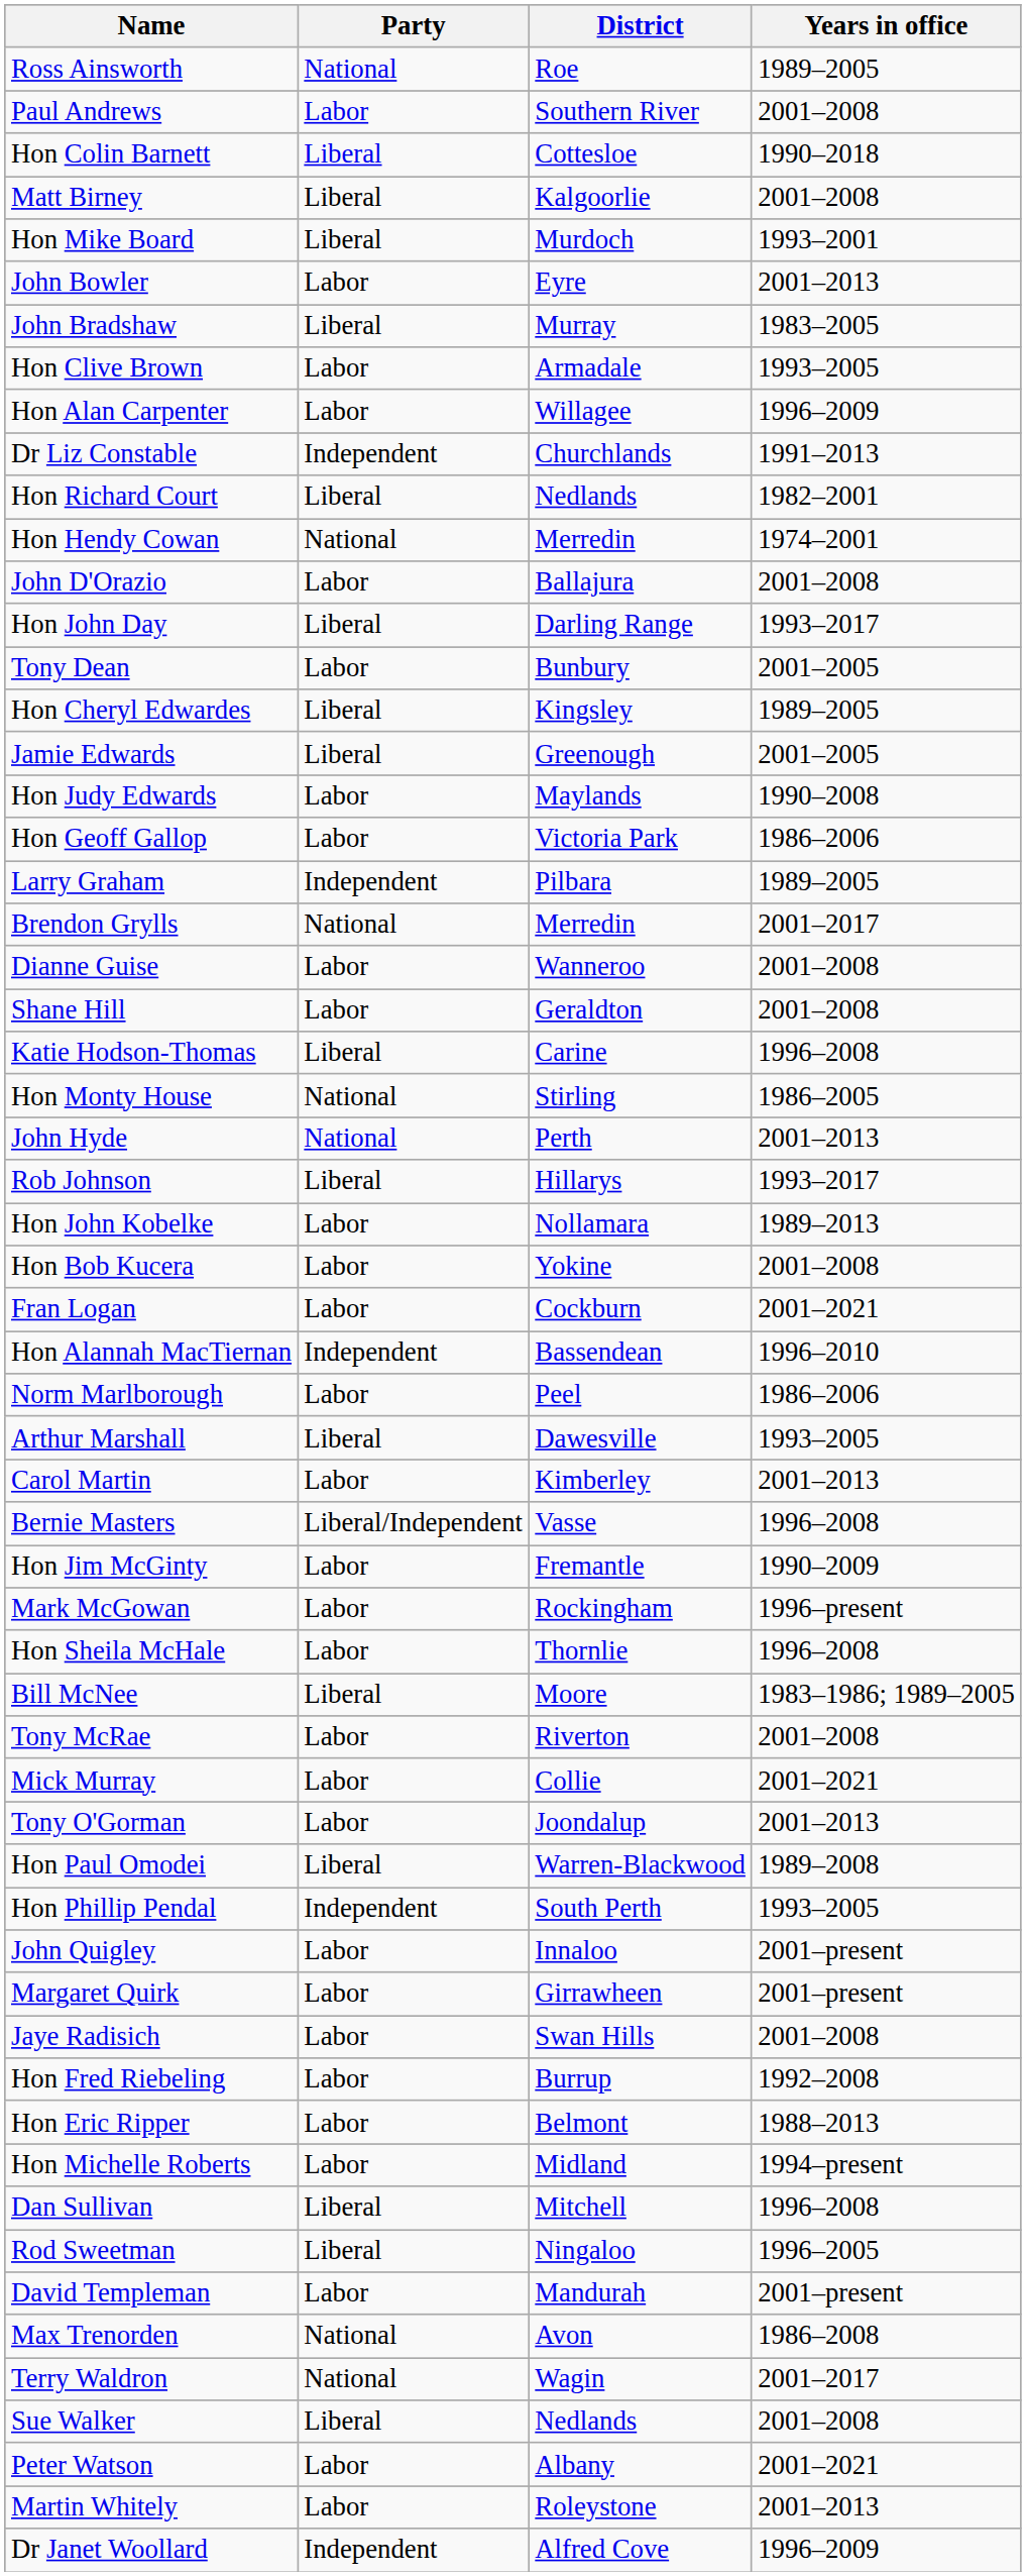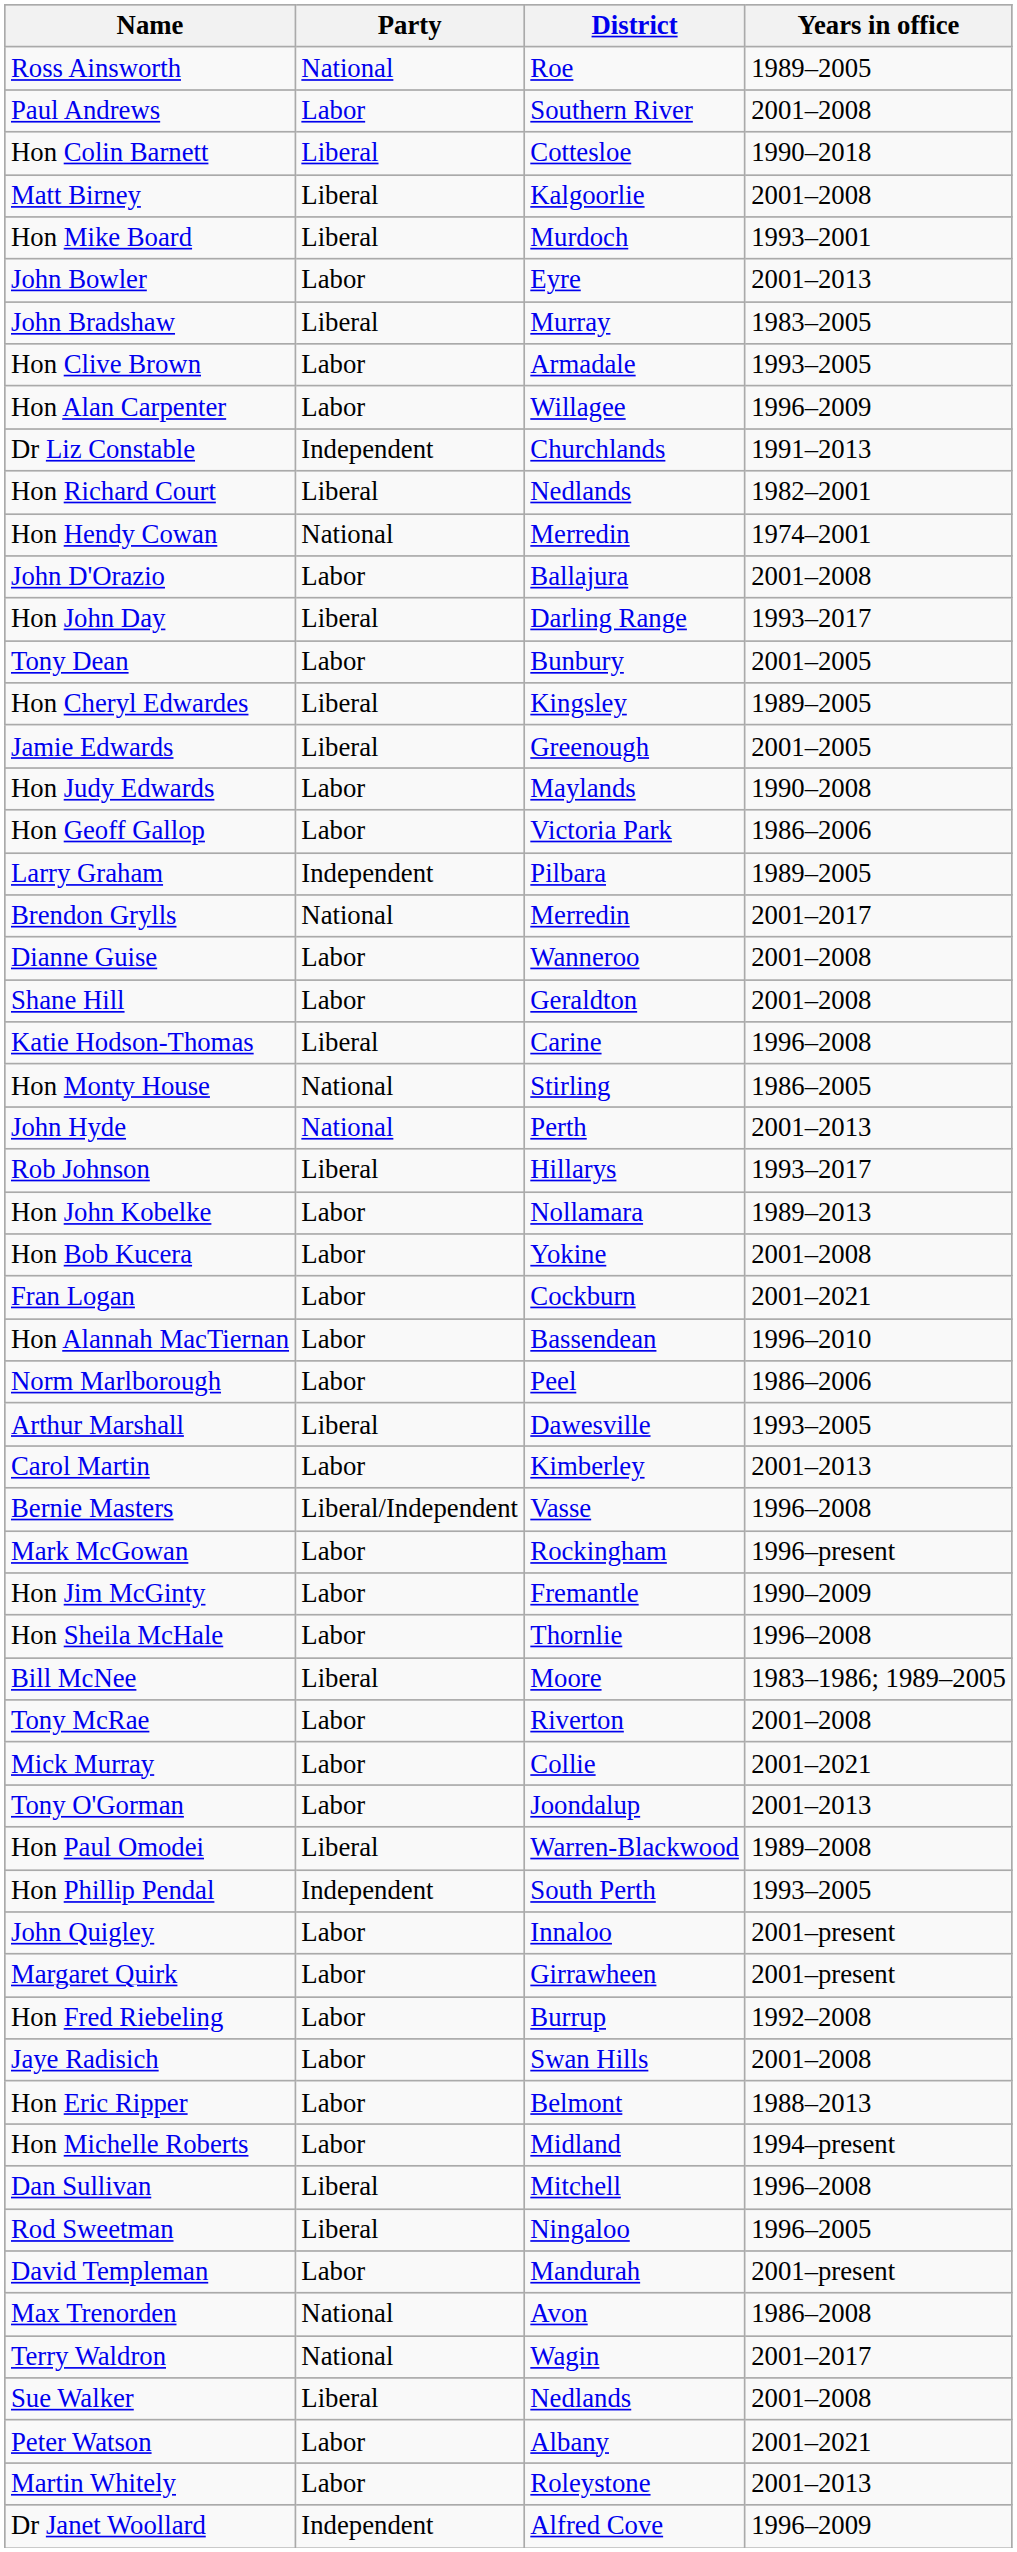Hon Alannah MacTiernan | Party: Independent -> Labor
rows swapped: Hon Jim McGinty <-> Mark McGowan
rows swapped: Jaye Radisich <-> Hon Fred Riebeling
